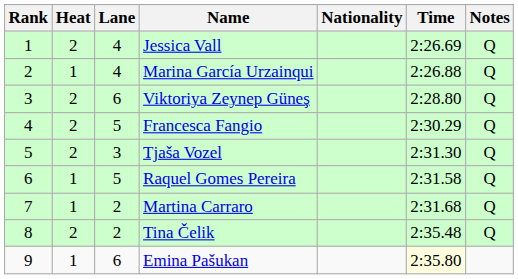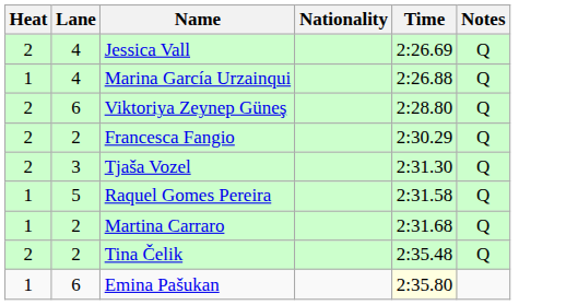- column: Rank | 1 | 2 | 3 | 4 | 5 | 6 | 7 | 8 | 9
Francesca Fangio | Lane: 5 -> 2
